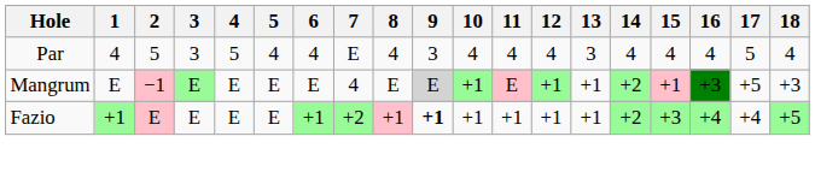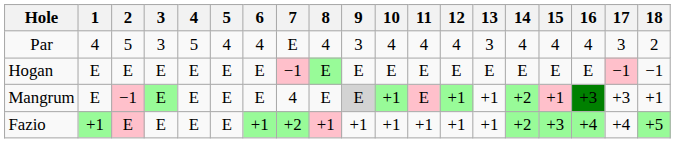Par | 17: 5 -> 3
Par | 18: 4 -> 2
+ row: Hogan | E | E | E | E | E | E | −1 | E | E | E | E | E | E | E | E | E | −1 | −1
Mangrum | 17: +5 -> +3
Mangrum | 18: +3 -> +1
Fazio | 9: bold -> normal
